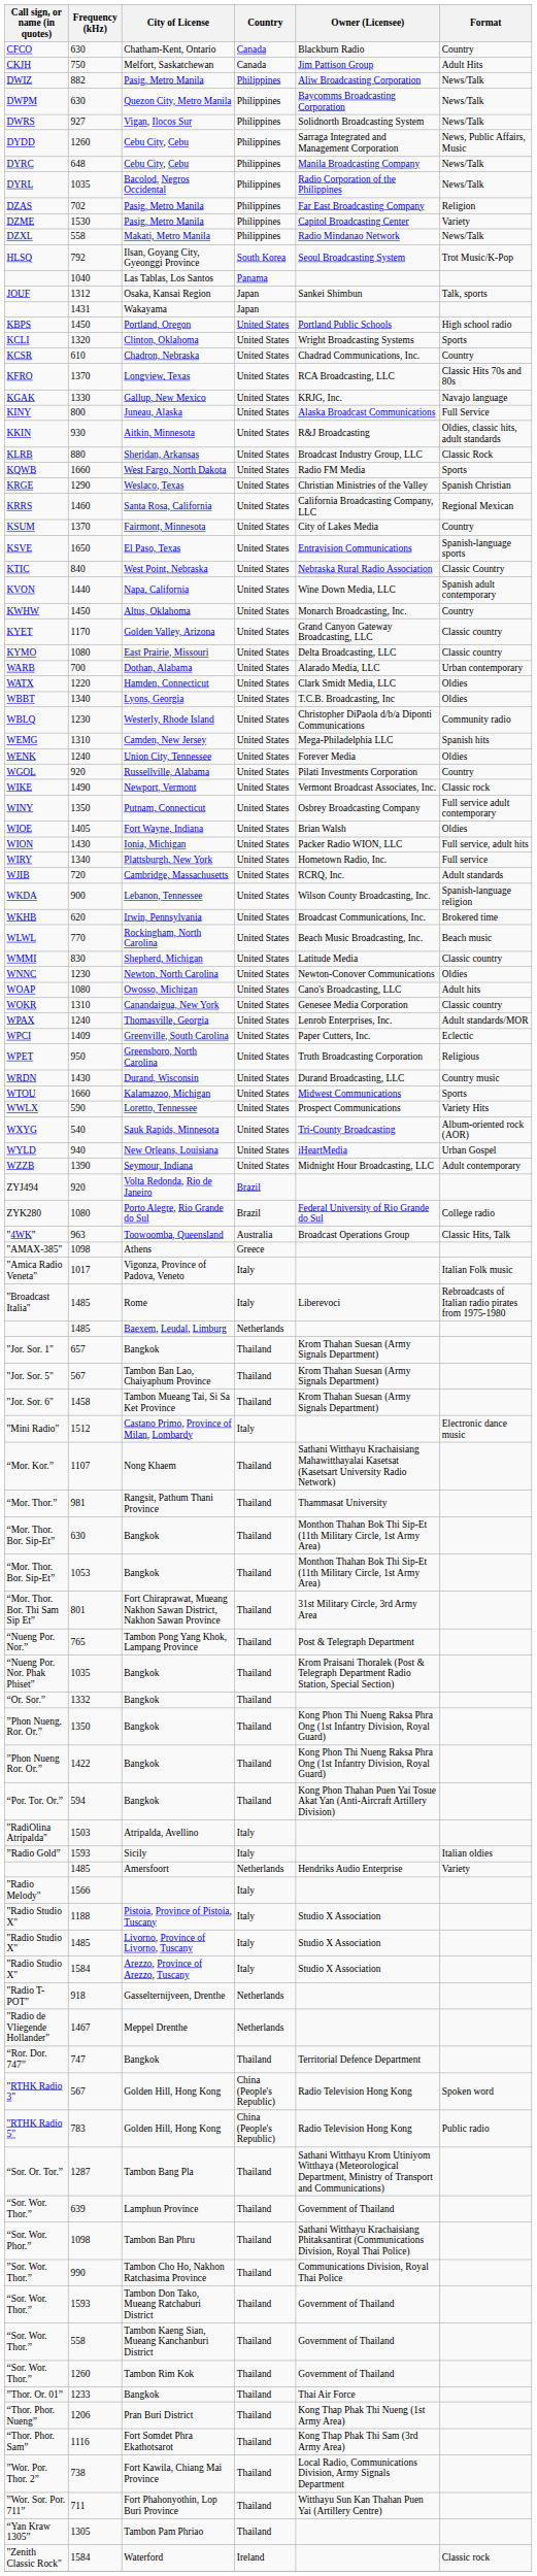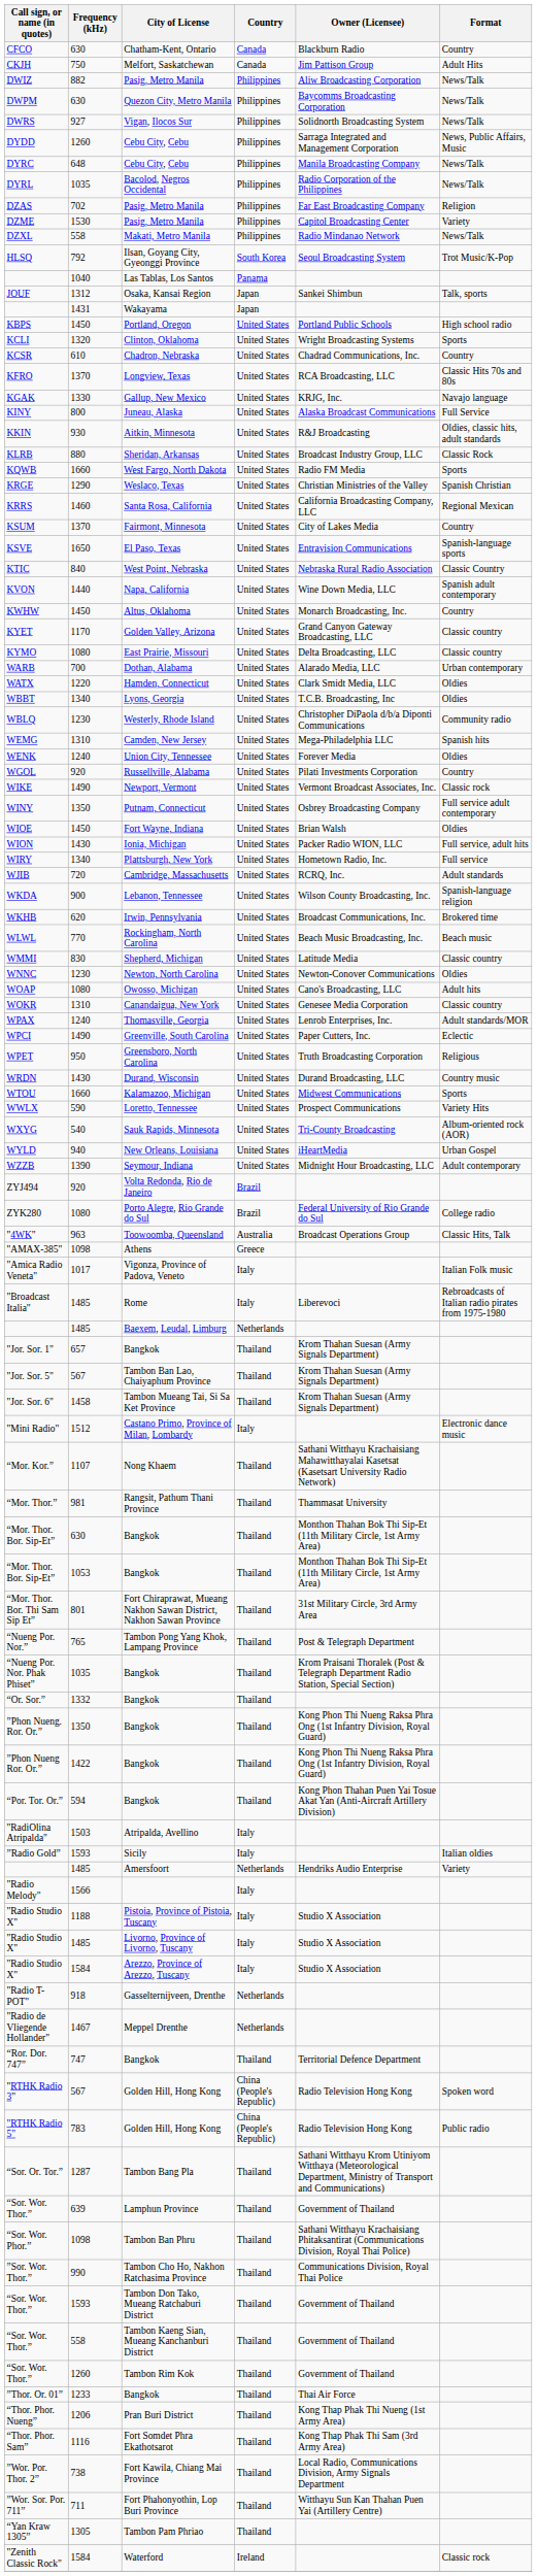WIOE | Frequency (kHz): 1405 -> 1450
WPCI | Frequency (kHz): 1409 -> 1490
